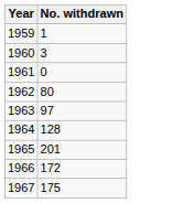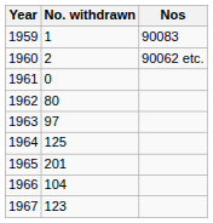+ column: Nos | 90083 | 90062 etc.
1960 | No. withdrawn: 3 -> 2
1964 | No. withdrawn: 128 -> 125
1966 | No. withdrawn: 172 -> 104
1967 | No. withdrawn: 175 -> 123
